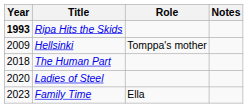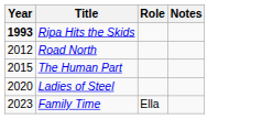- row: 2009 | Hellsinki | Tomppa's mother
+ row: 2012 | Road North
The Human Part | Year: 2018 -> 2015
